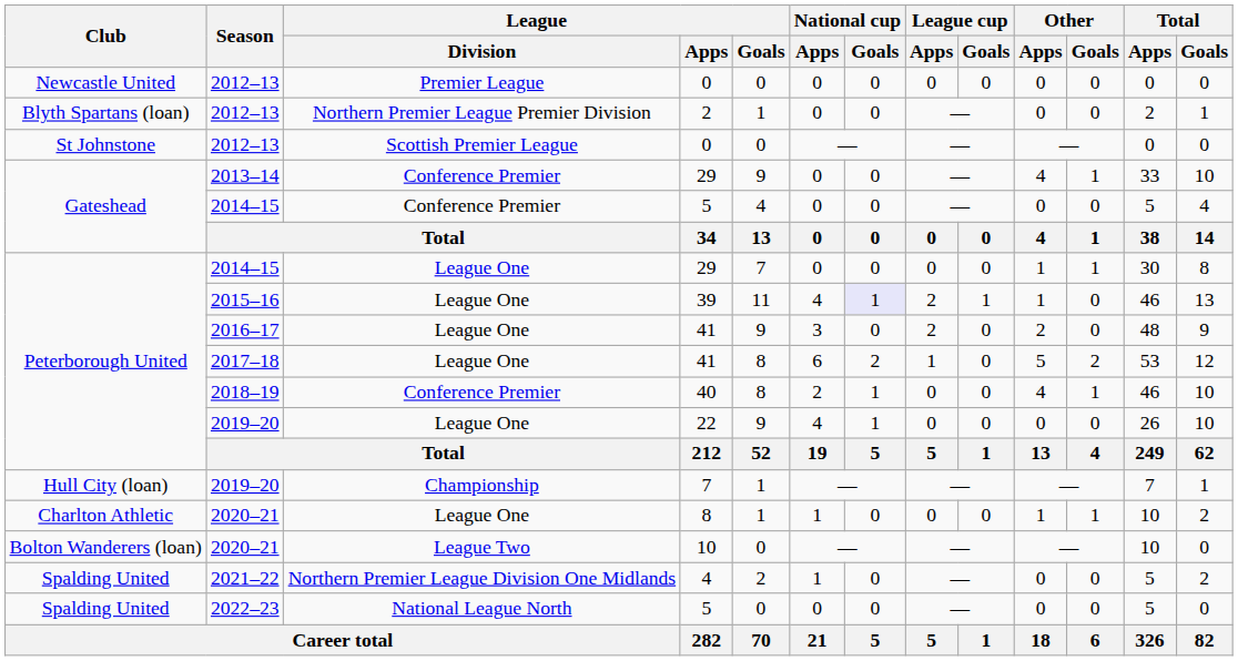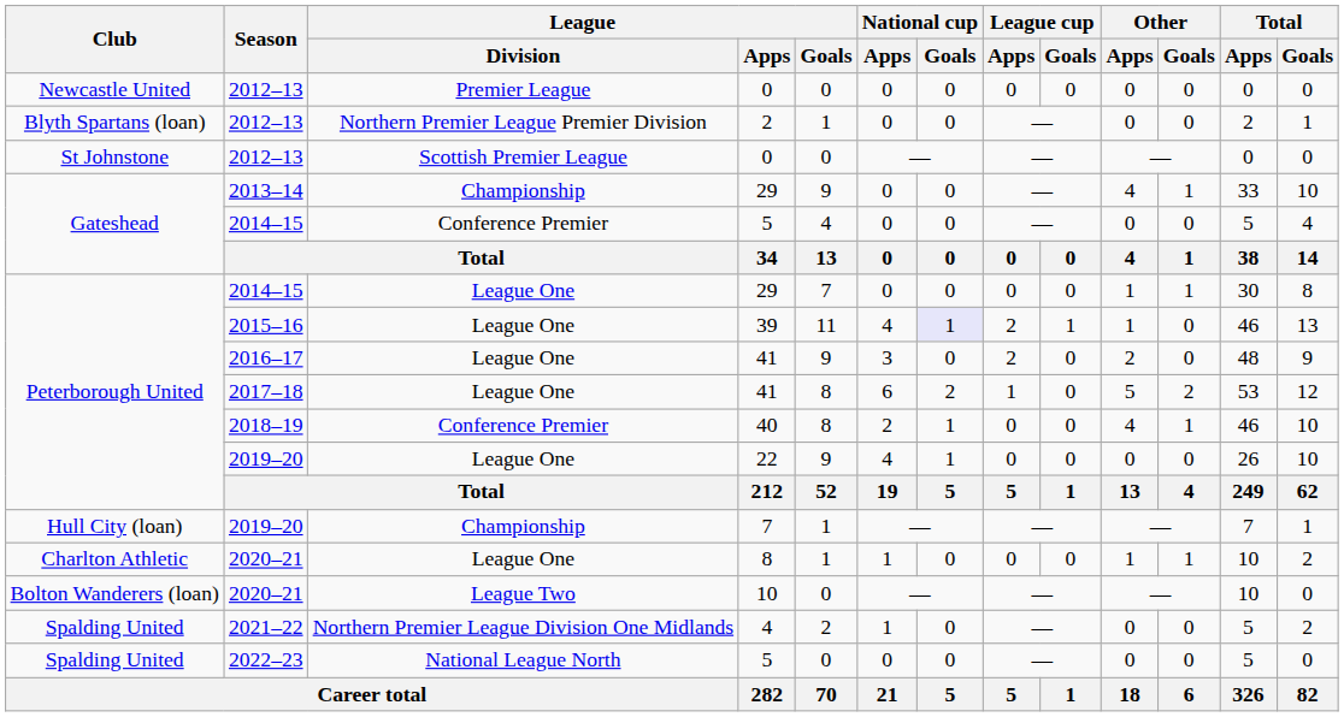2013–14 / 29 | League / Division: Conference Premier -> Championship
